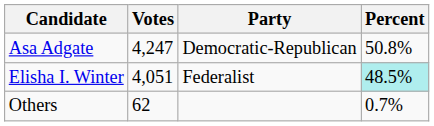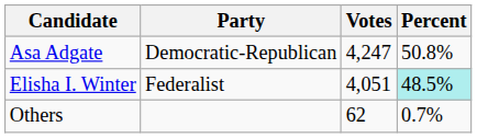columns swapped: Party <-> Votes
